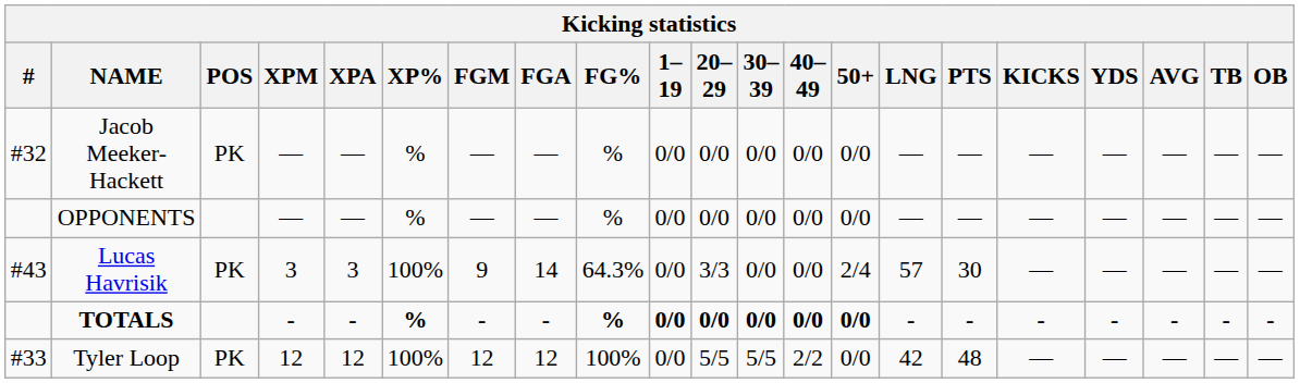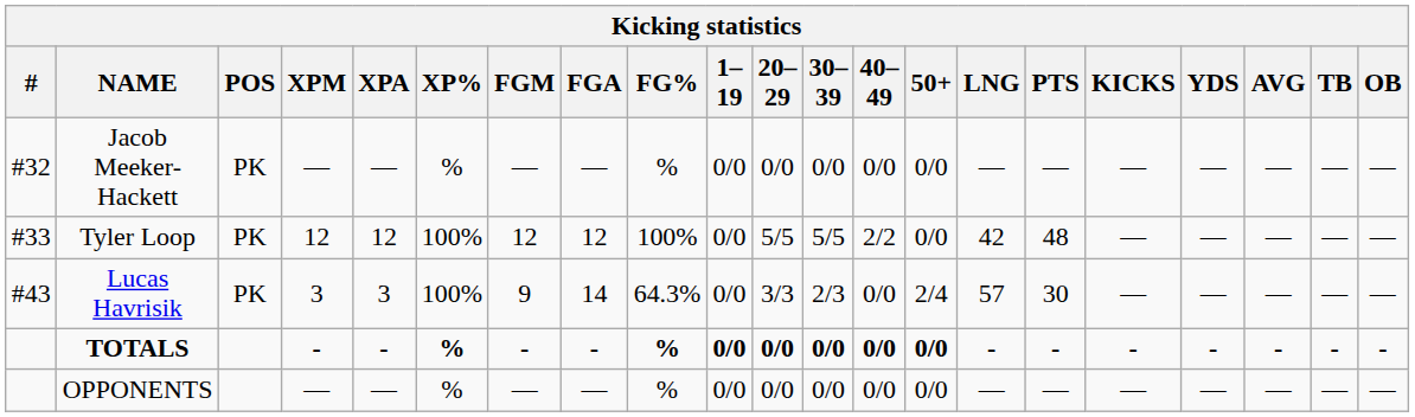rows swapped: Tyler Loop <-> OPPONENTS
Lucas Havrisik | 30–39: 0/0 -> 2/3
